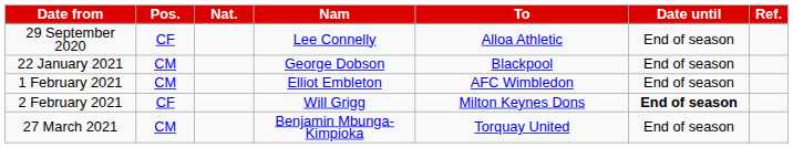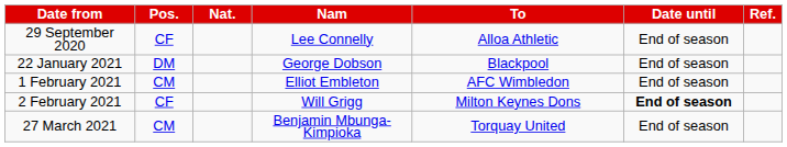22 January 2021 | Pos.: CM -> DM
